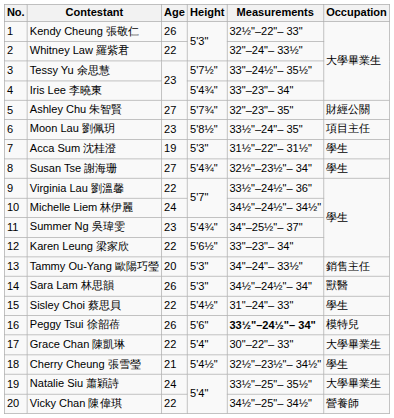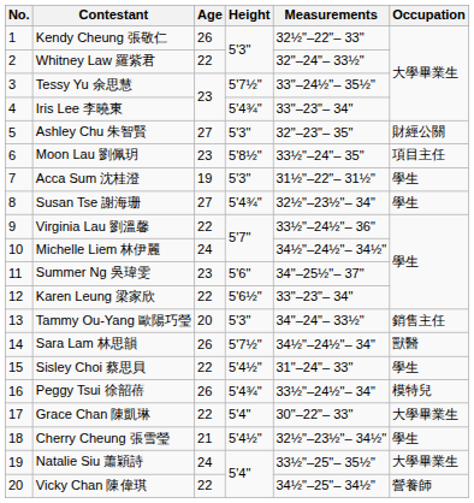Ashley Chu 朱智賢 | Height: 5'7¾" -> 5'3"
Summer Ng 吳瑋雯 | Height: 5'4¾" -> 5'6"
Sara Lam 林思韻 | Height: 5'3" -> 5'7½"
Peggy Tsui 徐韶蓓 | Height: 5'6" -> 5'4¾"
Peggy Tsui 徐韶蓓 | Measurements: bold -> normal
